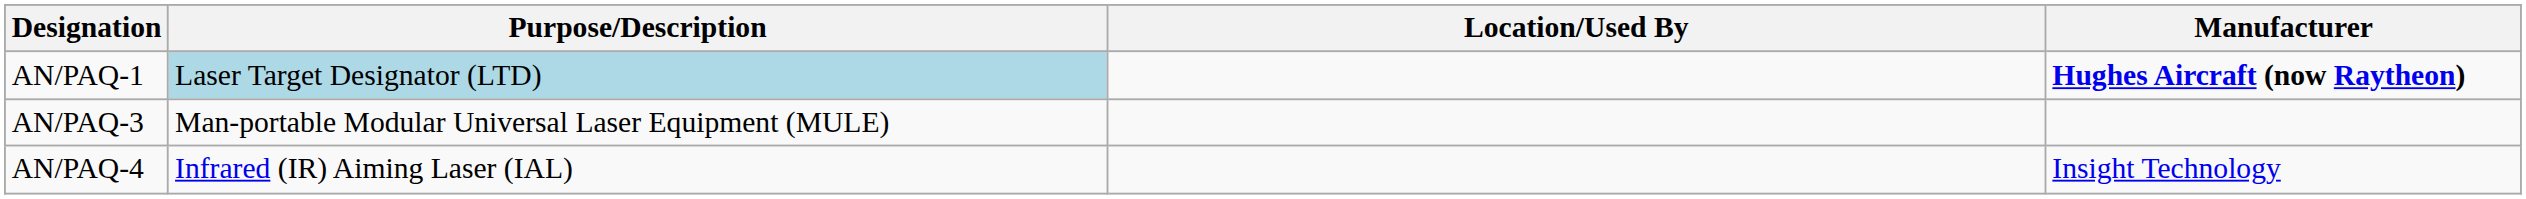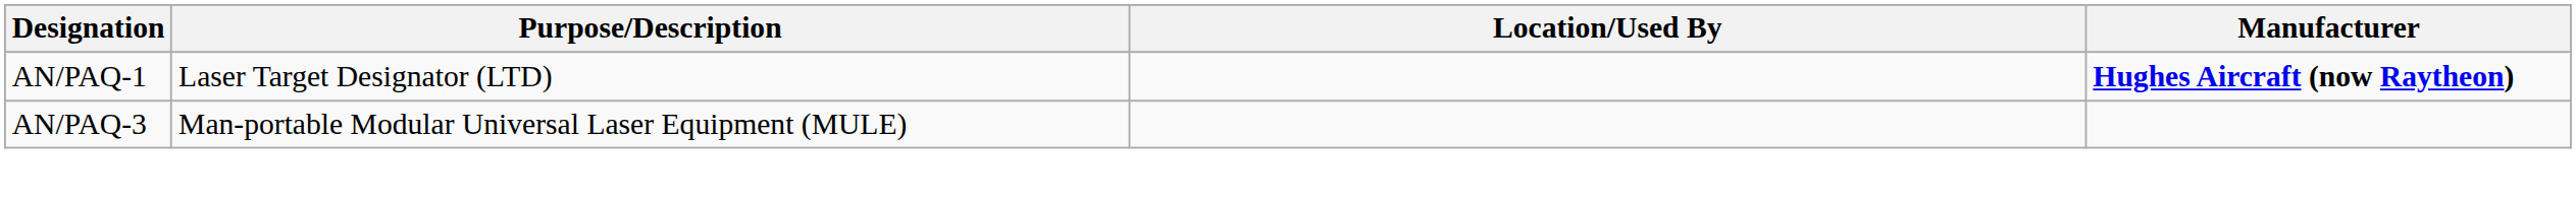AN/PAQ-1 | Purpose/Description: lightblue background -> no background
- row: AN/PAQ-4 | Infrared (IR) Aiming Laser (IAL) | Insight Technology
